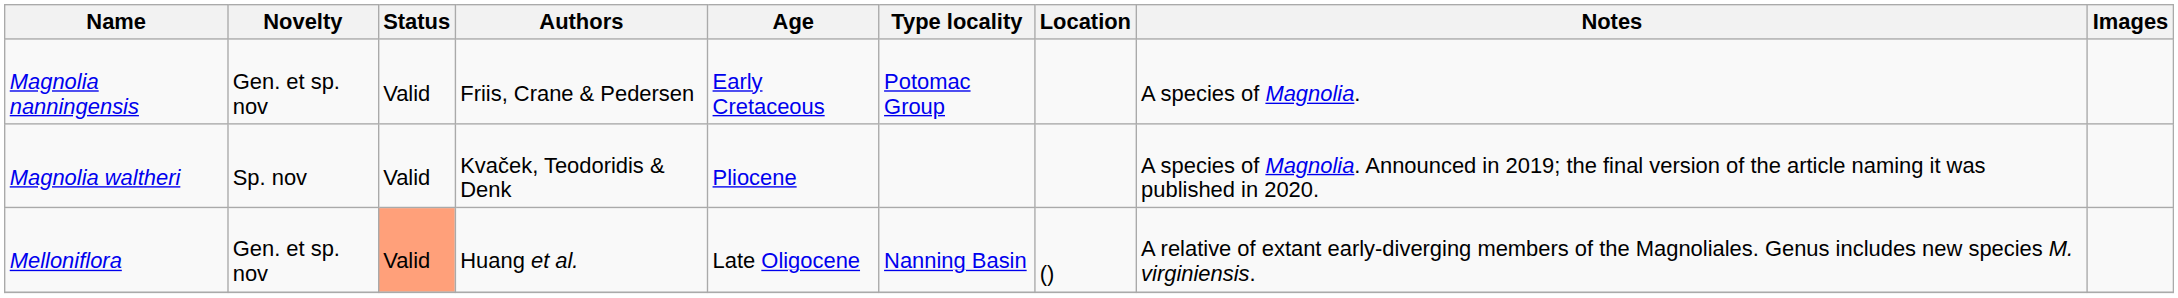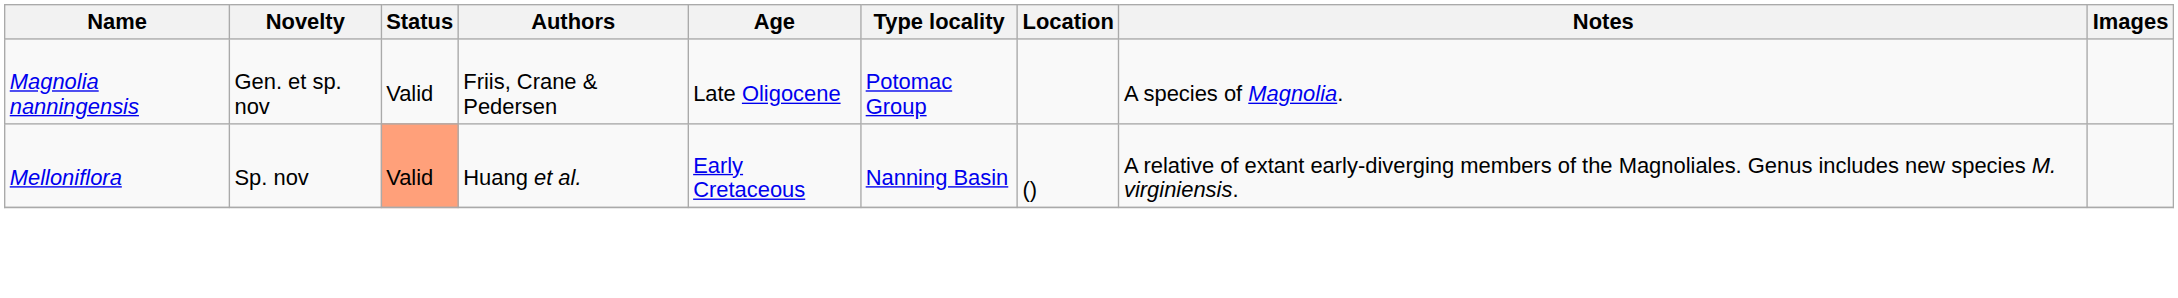Magnolia nanningensis | Age: Early Cretaceous -> Late Oligocene
- row: Magnolia waltheri | Sp. nov | Valid | Kvaček, Teodoridis & Denk | Pliocene | A species of Magnolia. Announced in 2019; the final version of the article naming it was published in 2020.
Melloniflora | Novelty: Gen. et sp. nov -> Sp. nov
Melloniflora | Age: Late Oligocene -> Early Cretaceous
